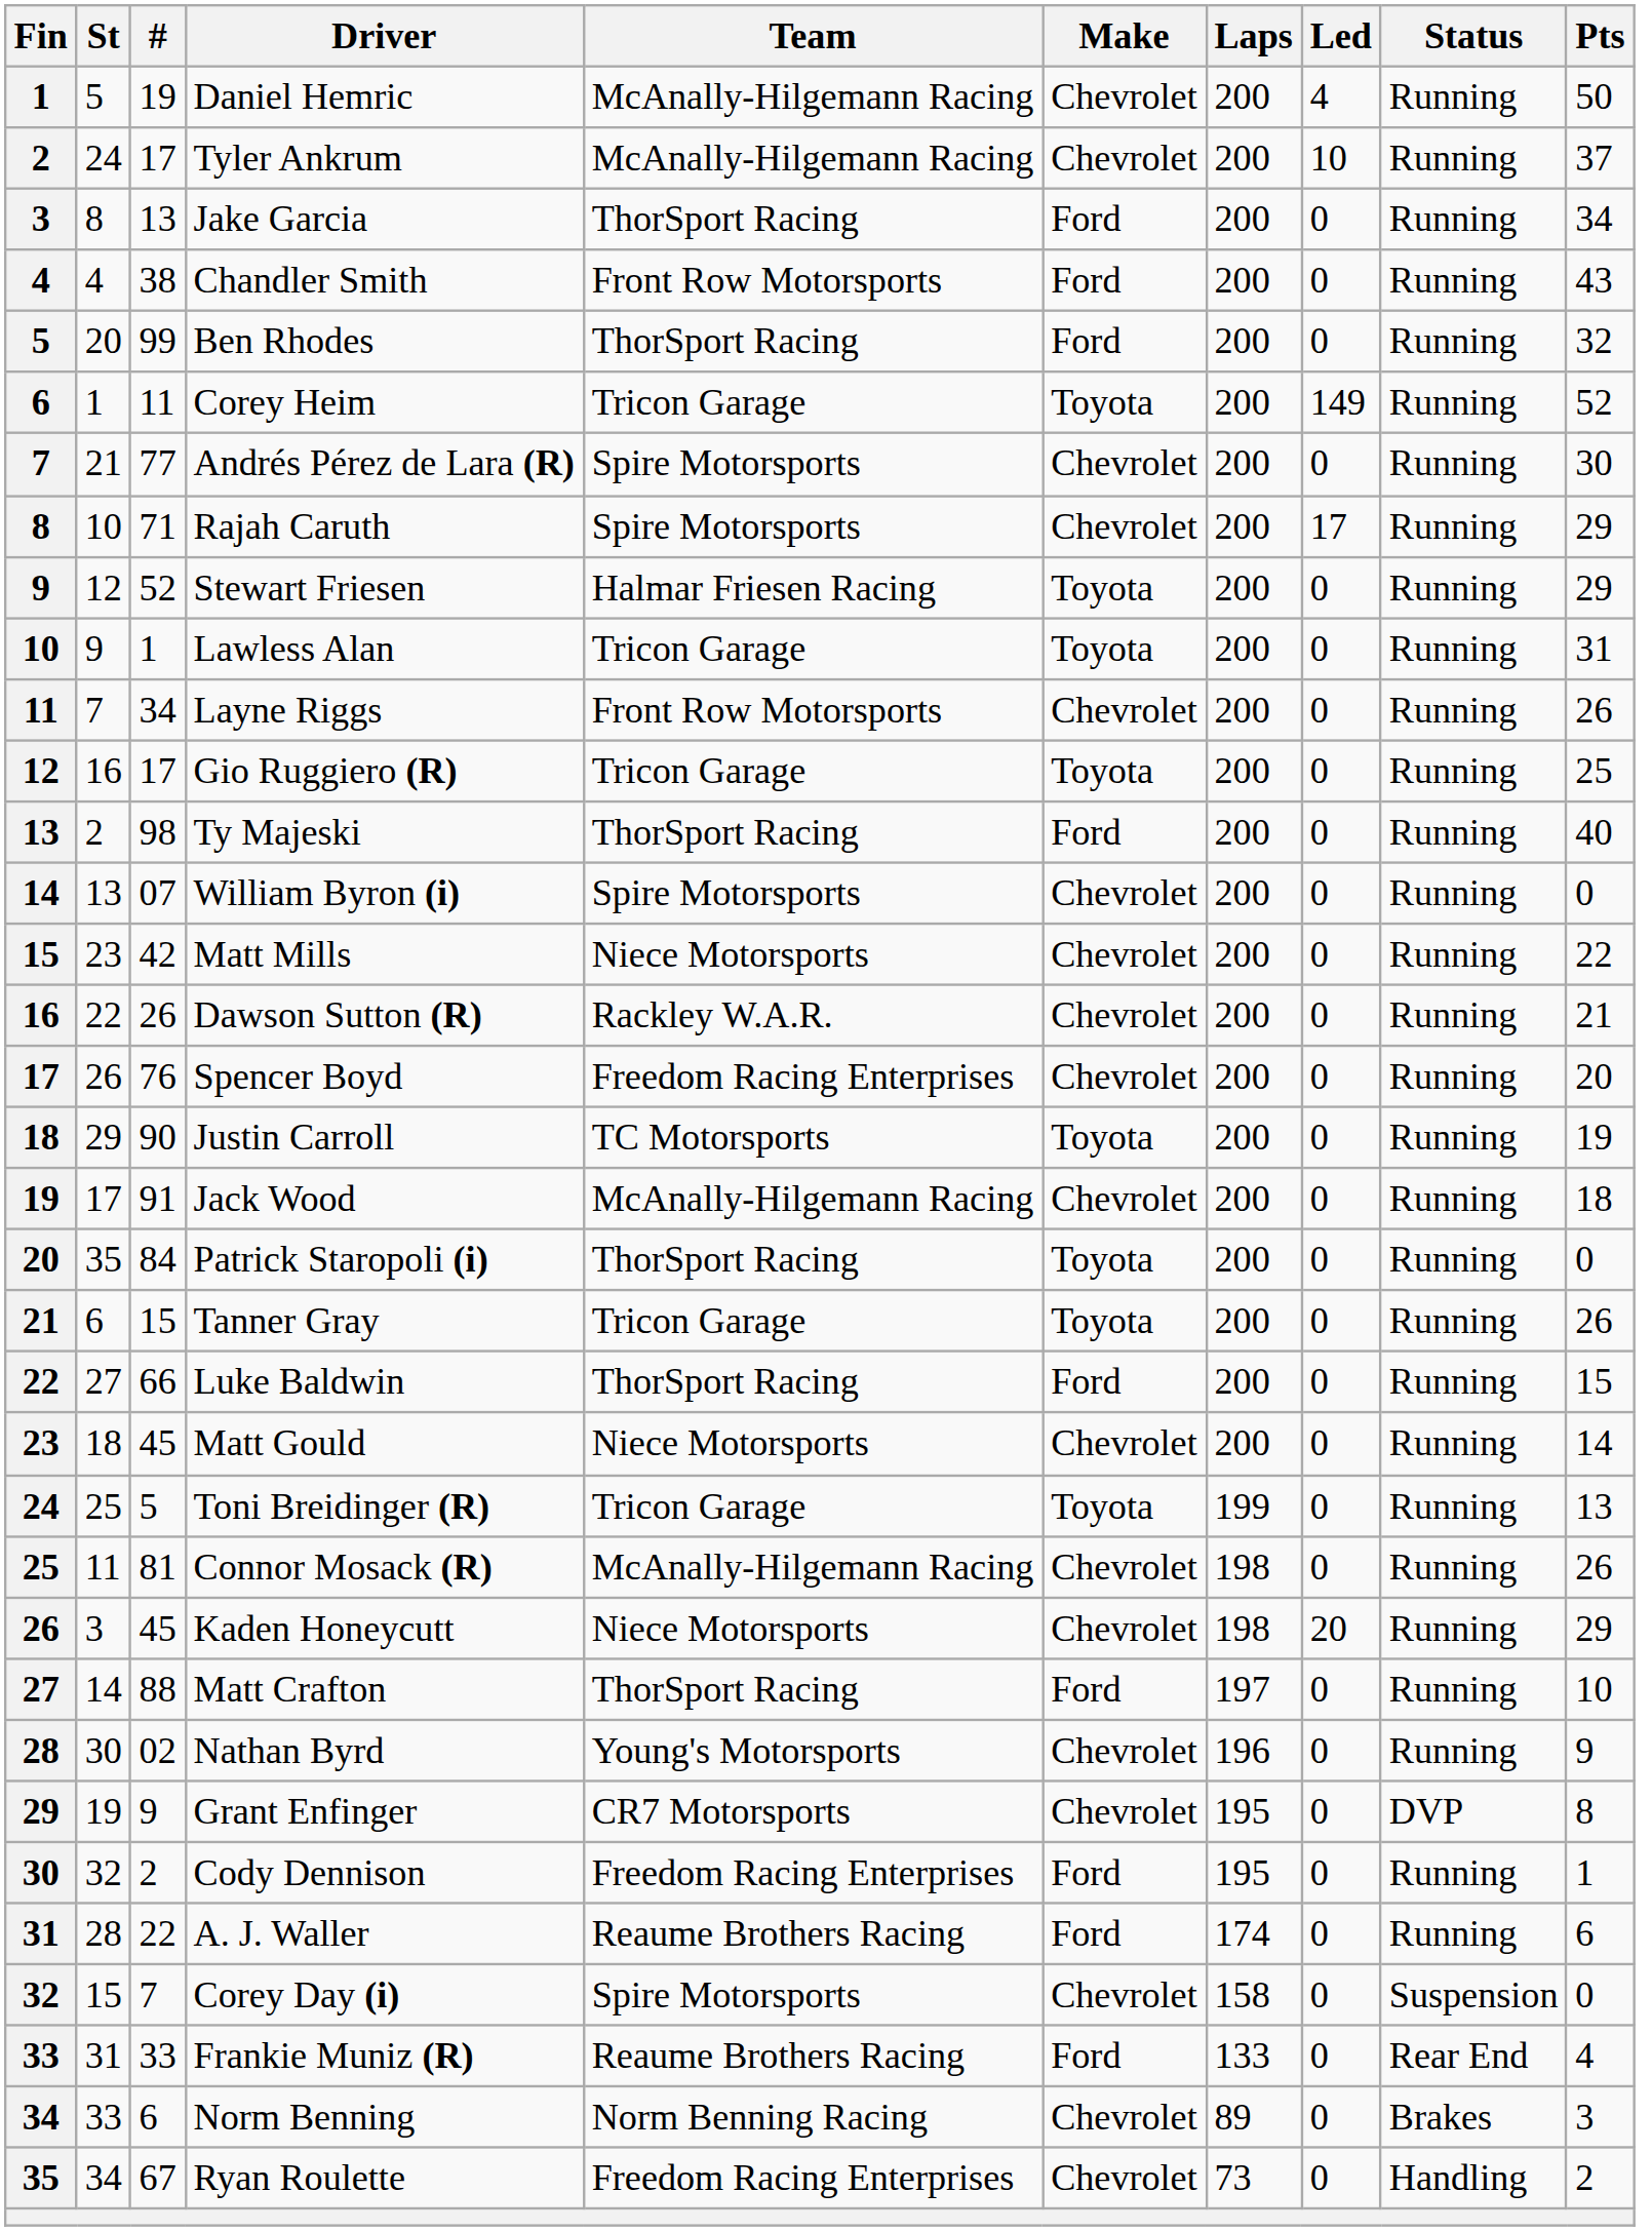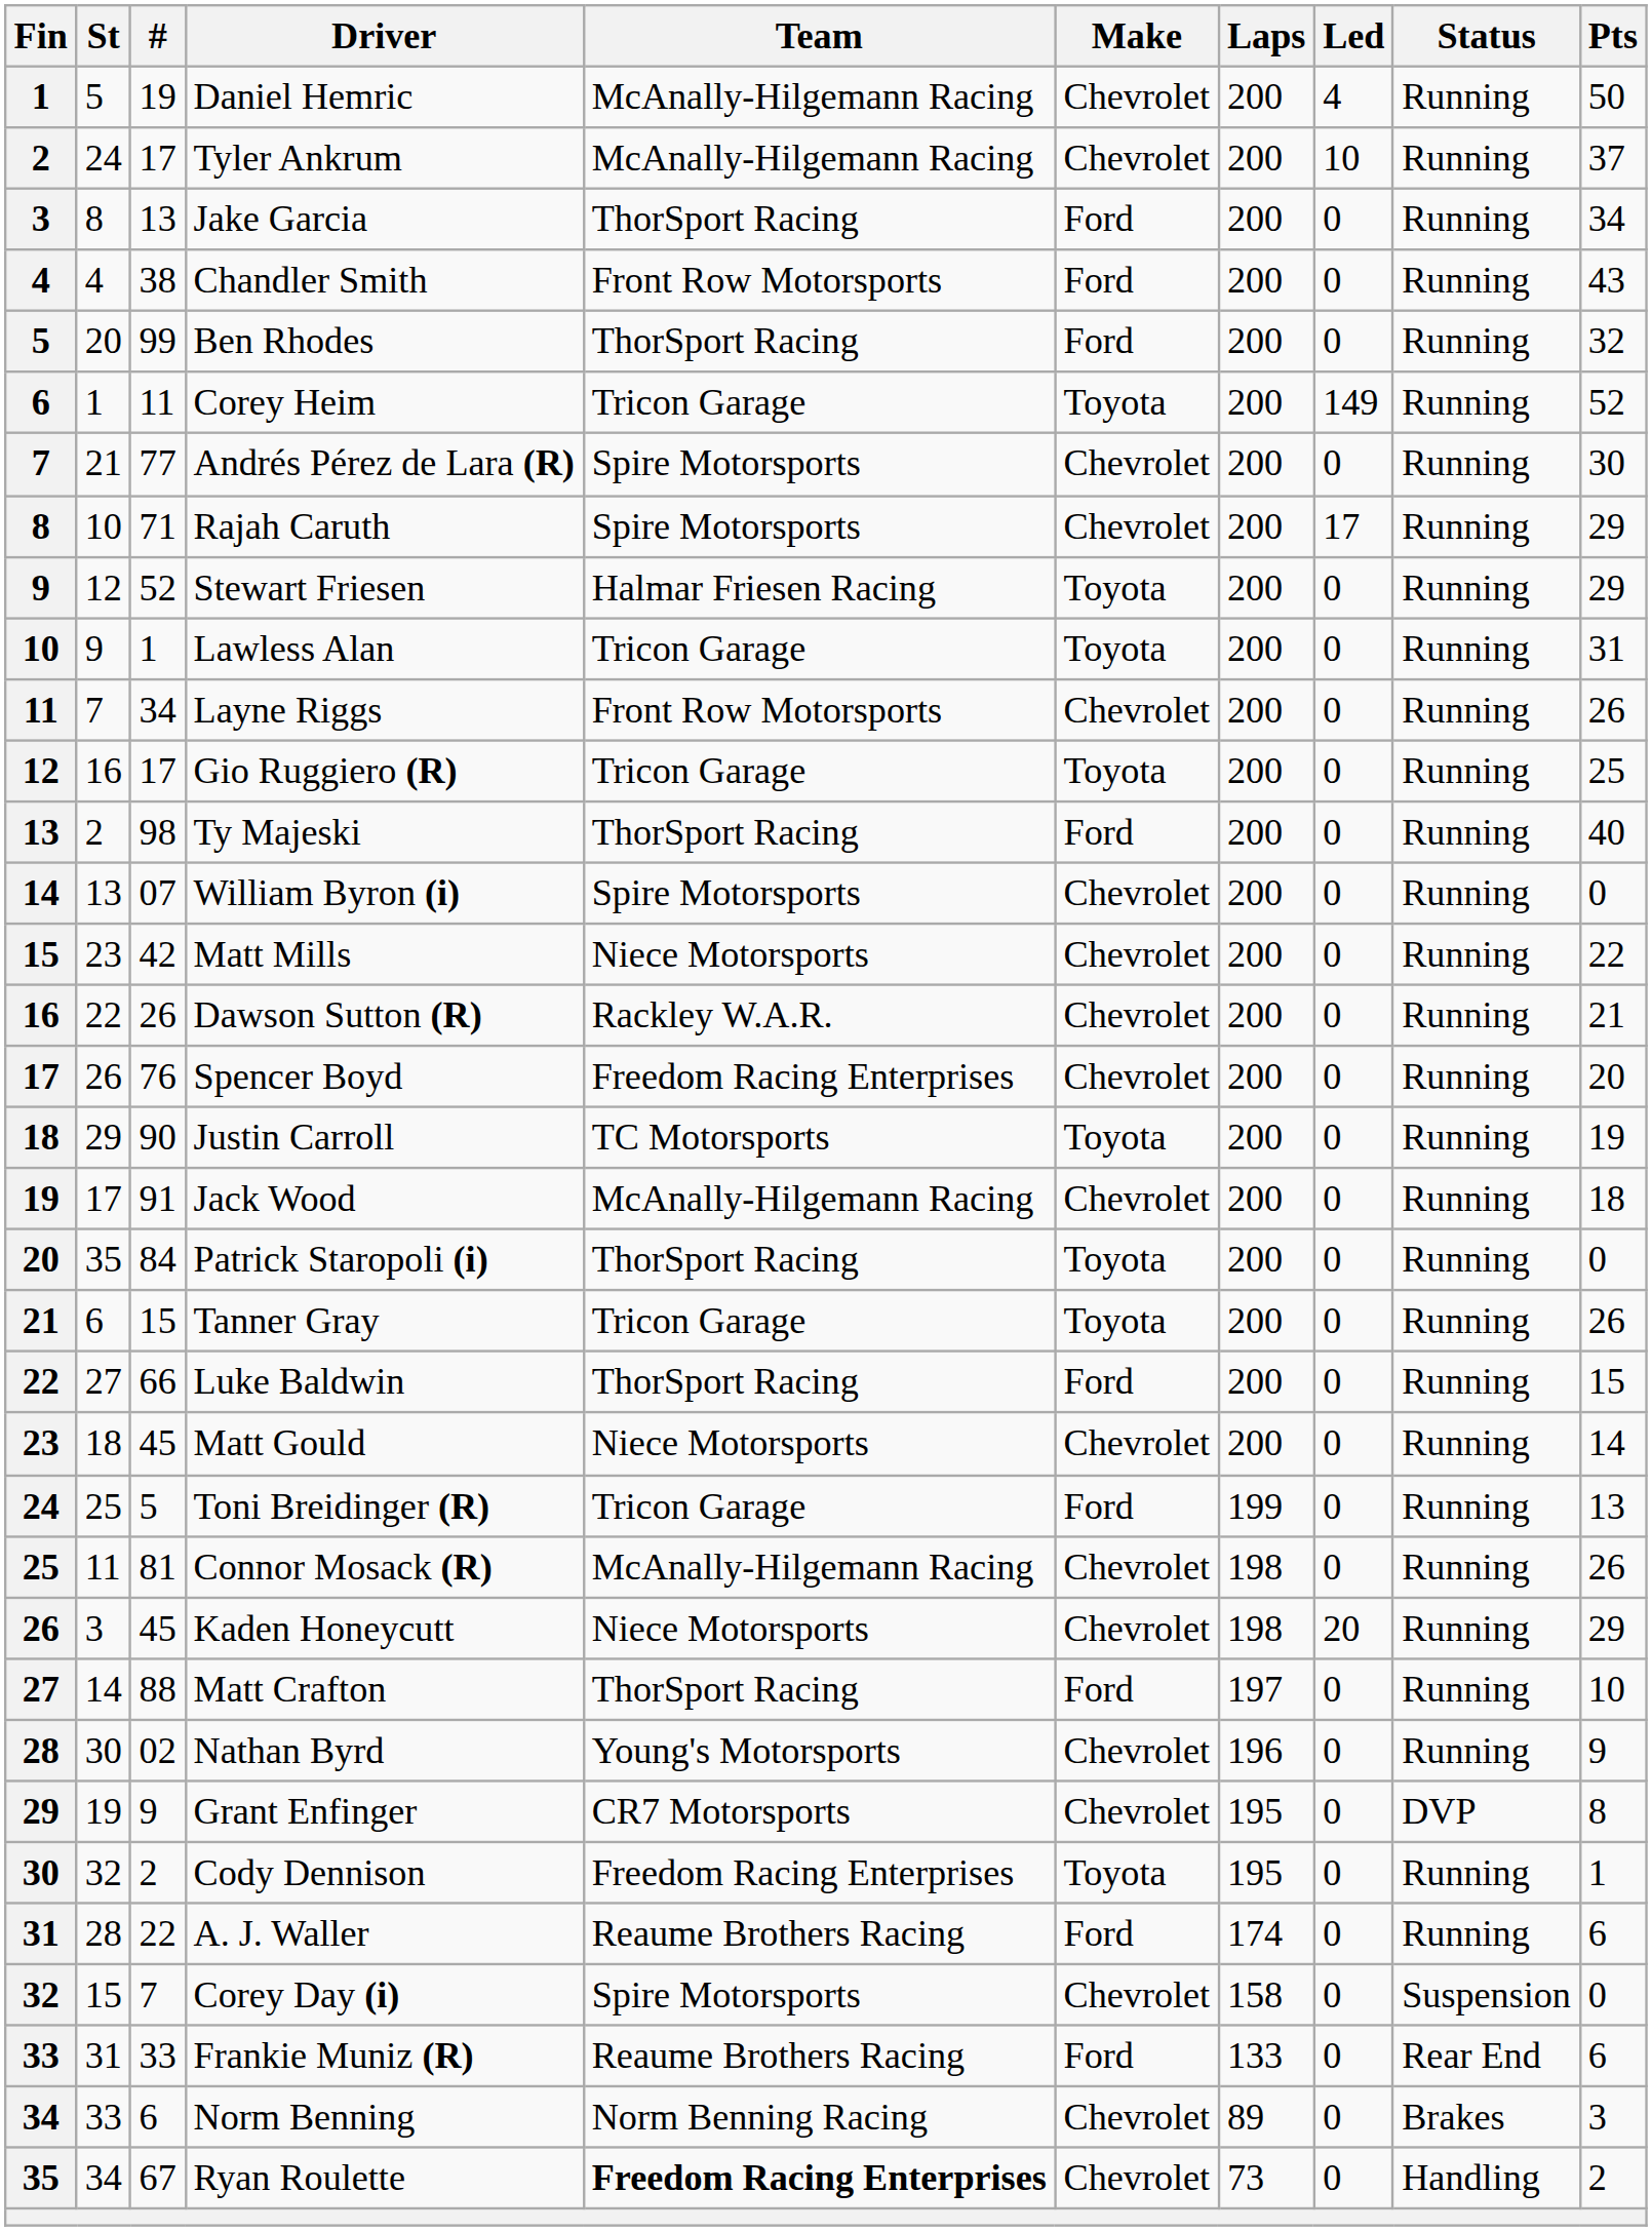Toni Breidinger (R) | Make: Toyota -> Ford
Cody Dennison | Make: Ford -> Toyota
Frankie Muniz (R) | Pts: 4 -> 6
Ryan Roulette | Team: normal -> bold
